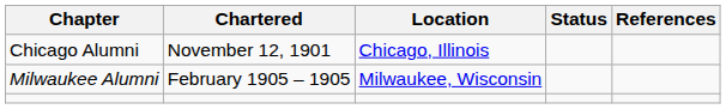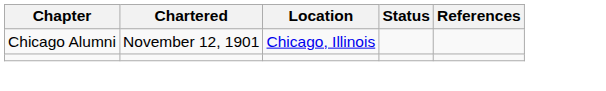- row: Milwaukee Alumni | February 1905 – 1905 | Milwaukee, Wisconsin
